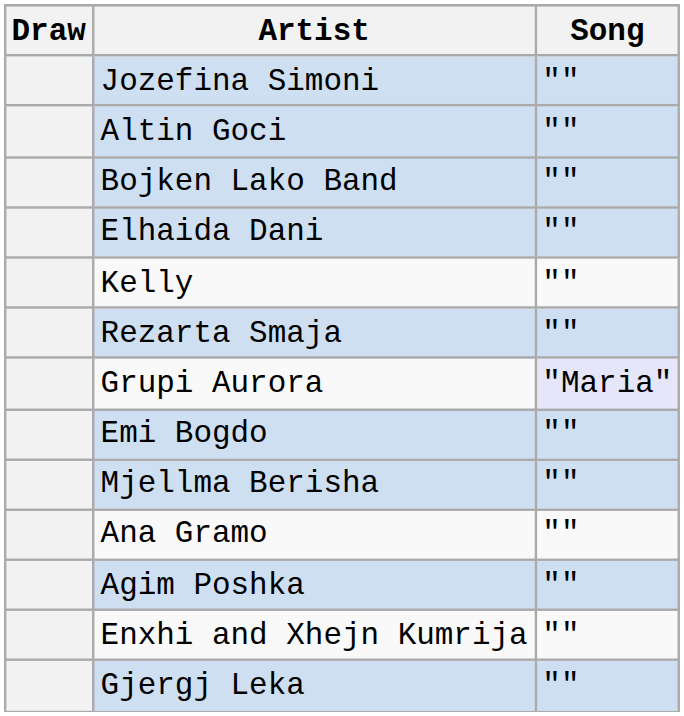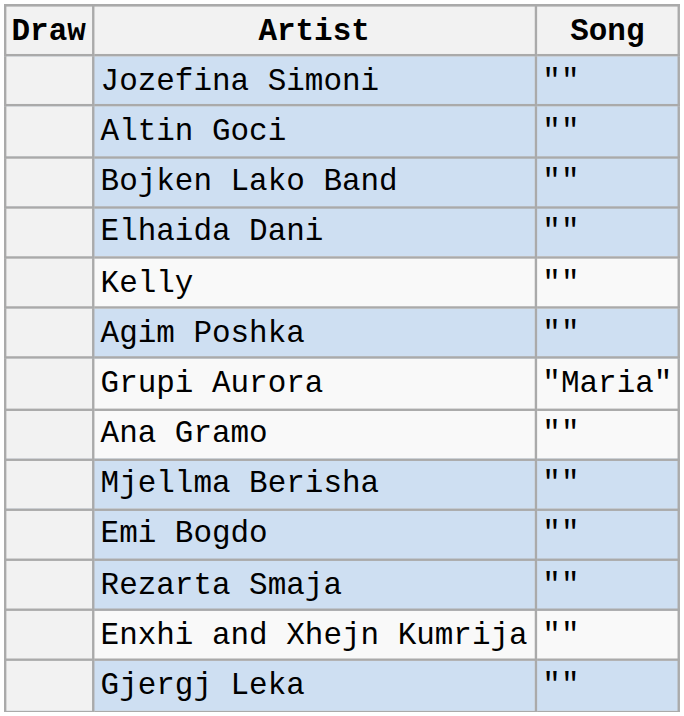rows swapped: Rezarta Smaja <-> Agim Poshka
Grupi Aurora | Song: lavender background -> no background
rows swapped: Ana Gramo <-> Emi Bogdo
